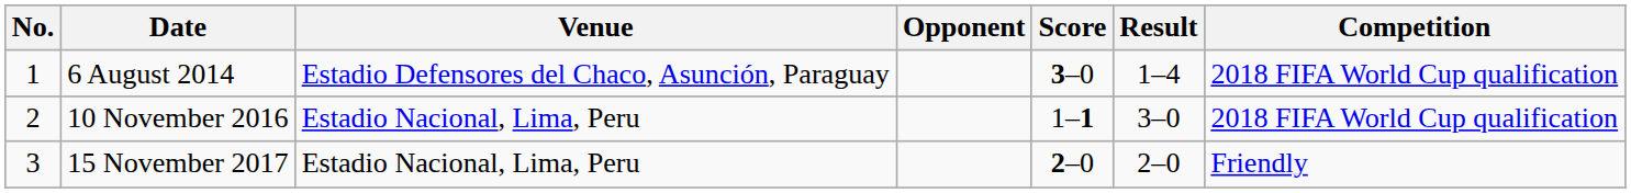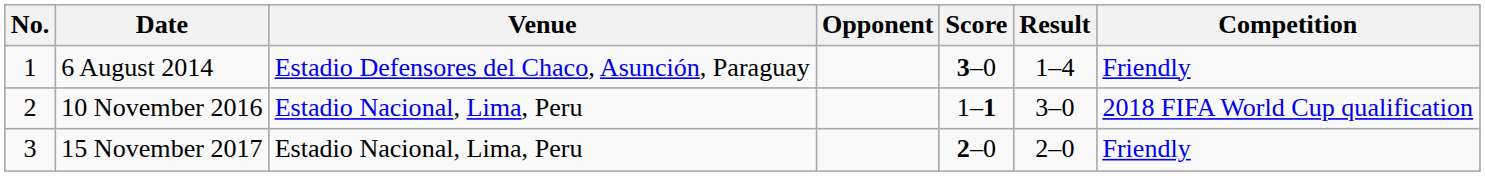6 August 2014 | Competition: 2018 FIFA World Cup qualification -> Friendly
